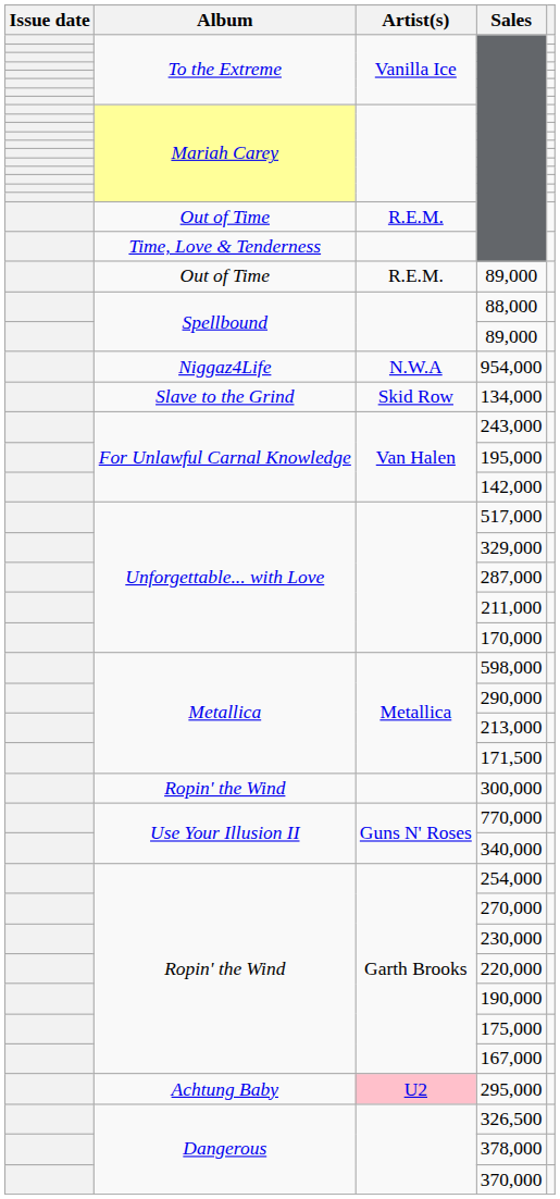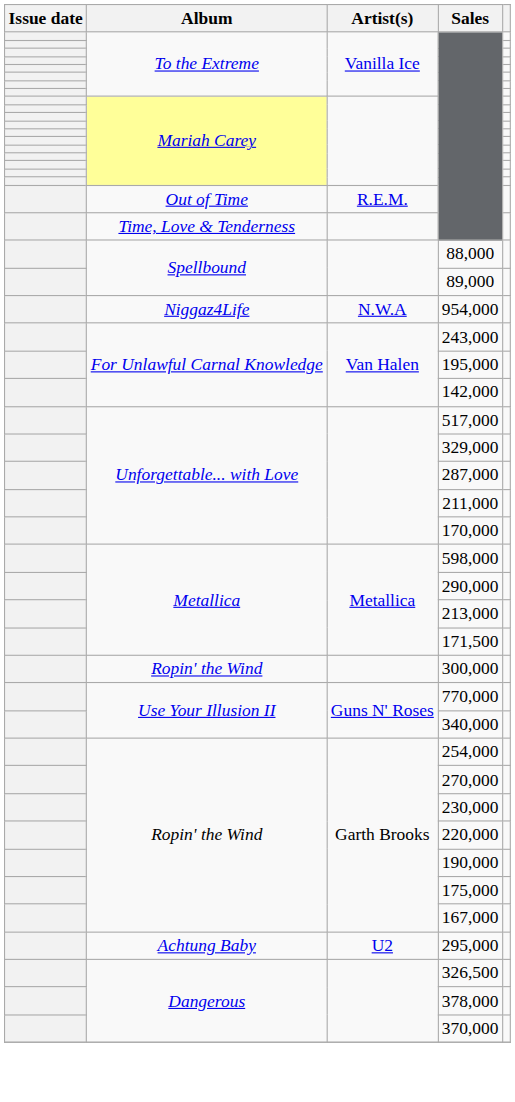- row: Out of Time | R.E.M. | 89,000
- row: Slave to the Grind | Skid Row | 134,000
295,000 | Artist(s): pink background -> no background
